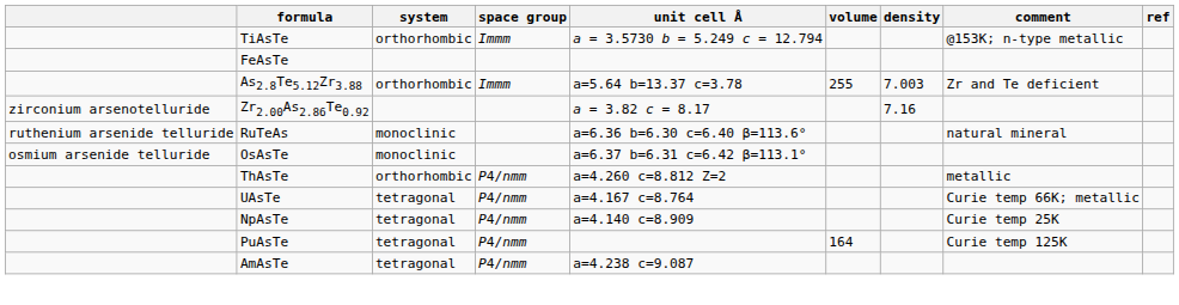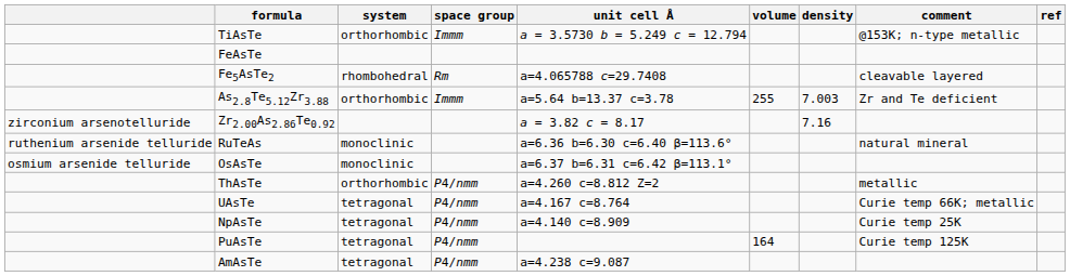+ row: Fe5AsTe2 | rhombohedral | Rm | a=4.065788 c=29.7408 | cleavable layered
